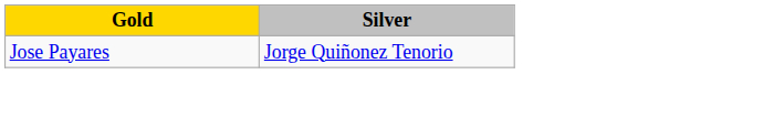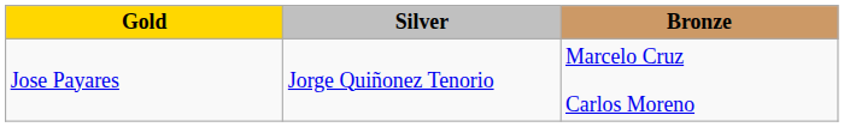+ column: Bronze | Marcelo Cruz Carlos Moreno
